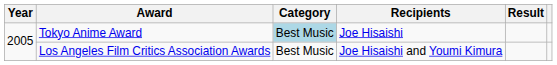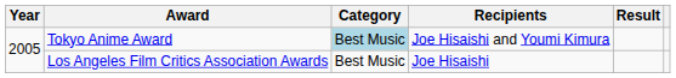Tokyo Anime Award | Recipients: Joe Hisaishi -> Joe Hisaishi and Youmi Kimura
Los Angeles Film Critics Association Awards | Recipients: Joe Hisaishi and Youmi Kimura -> Joe Hisaishi
